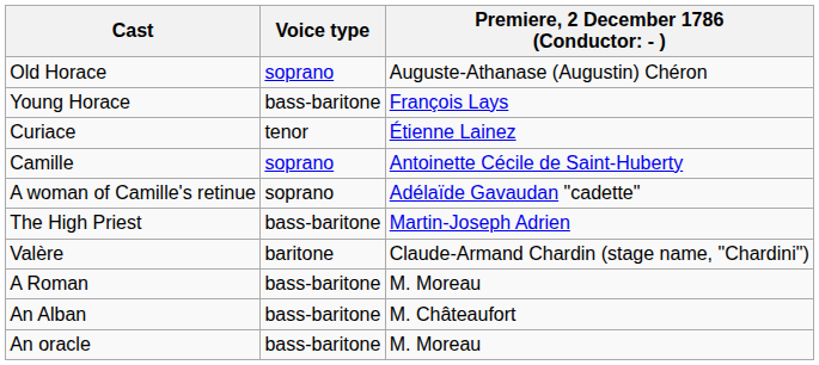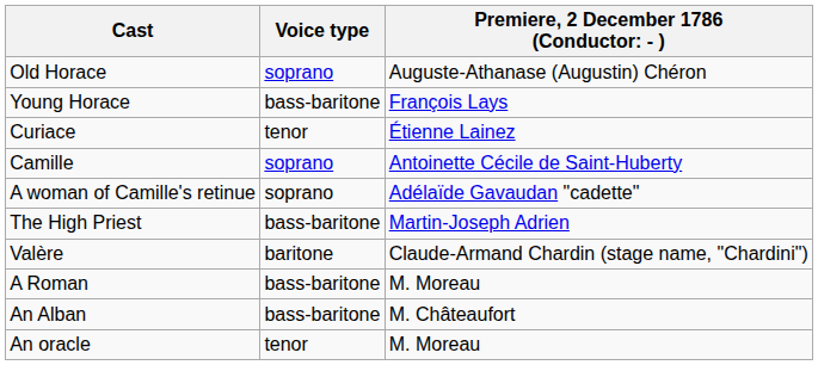An oracle | Voice type: bass-baritone -> tenor
